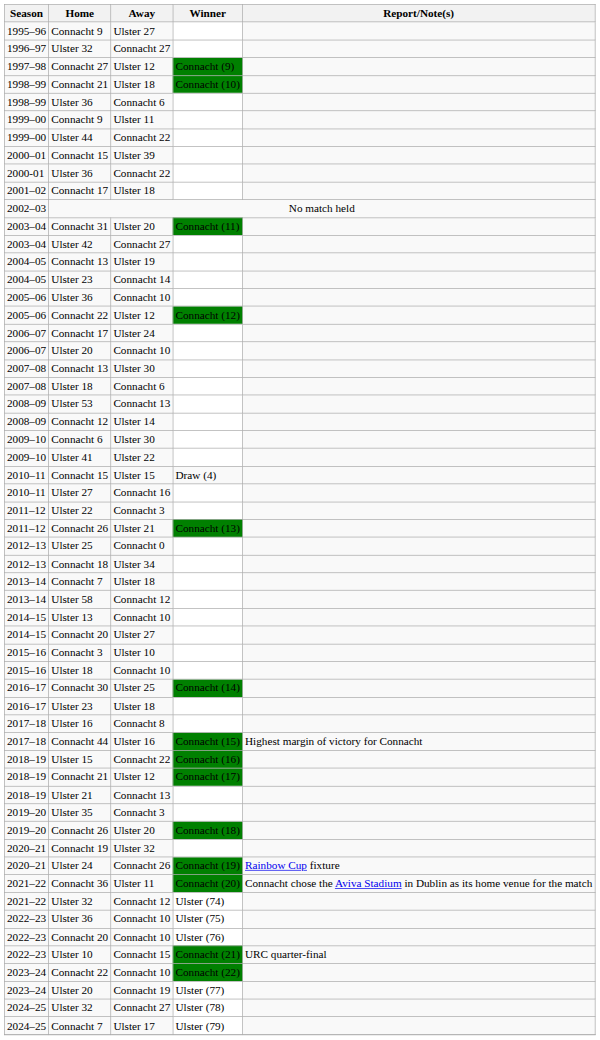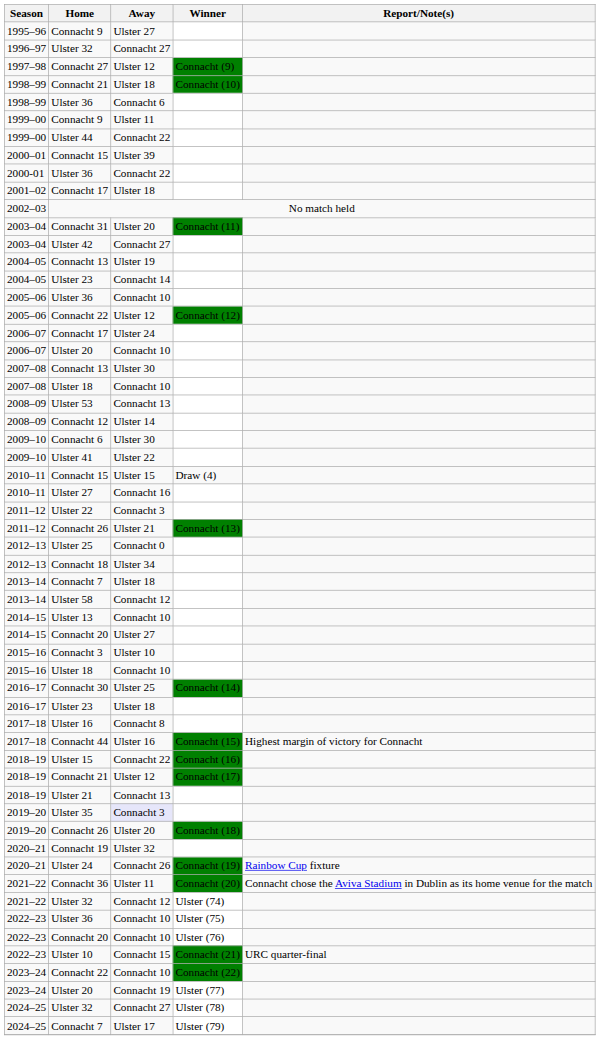2007–08 / Ulster 18 | Away: Connacht 6 -> Connacht 10
Ulster 35 | Away: no background -> lavender background
